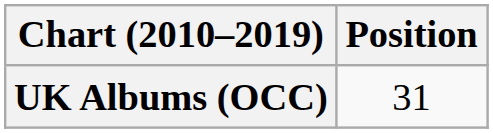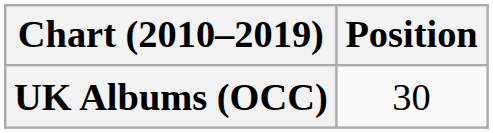UK Albums (OCC) | Position: 31 -> 30
